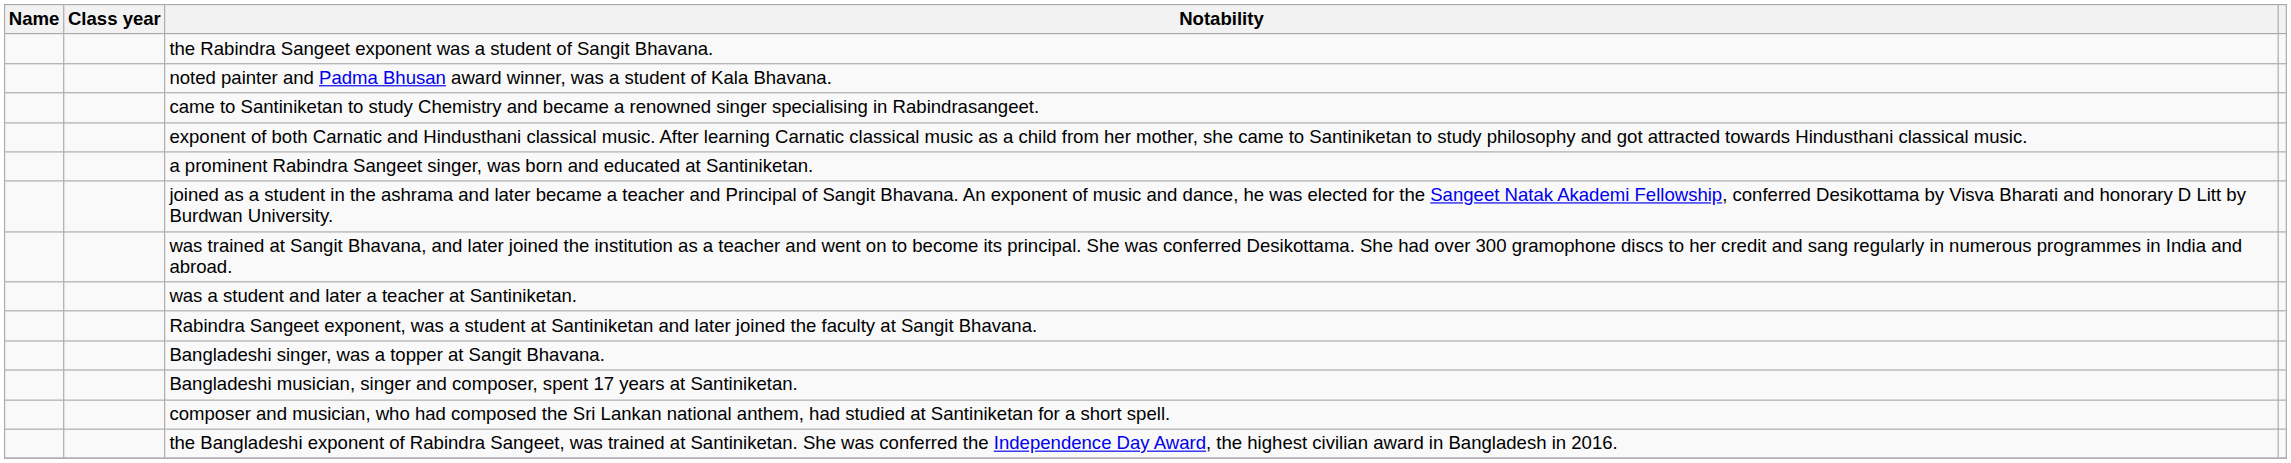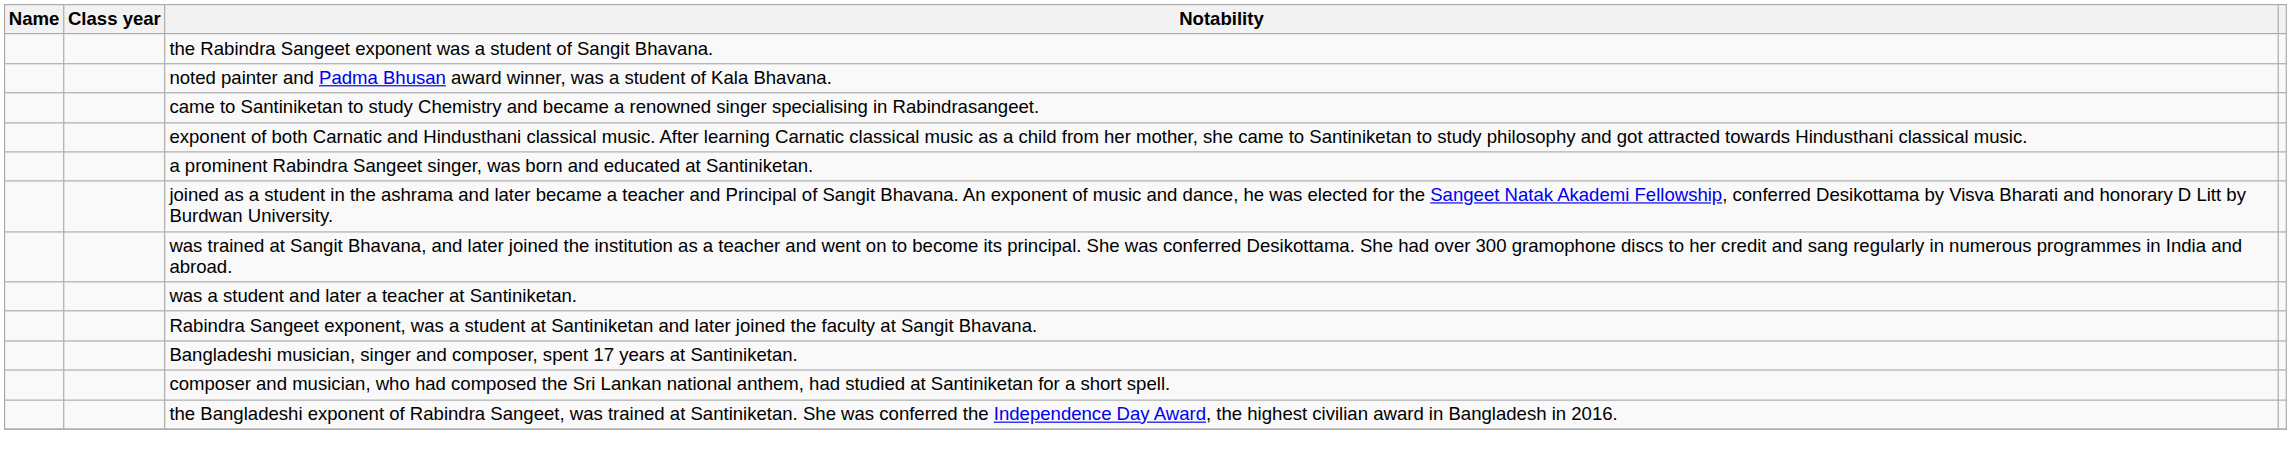- row: Bangladeshi singer, was a topper at Sangit Bhavana.
